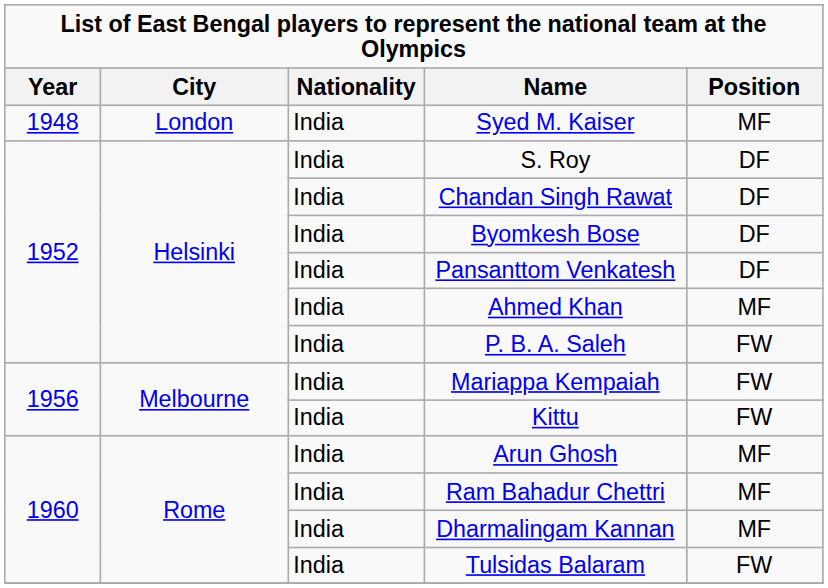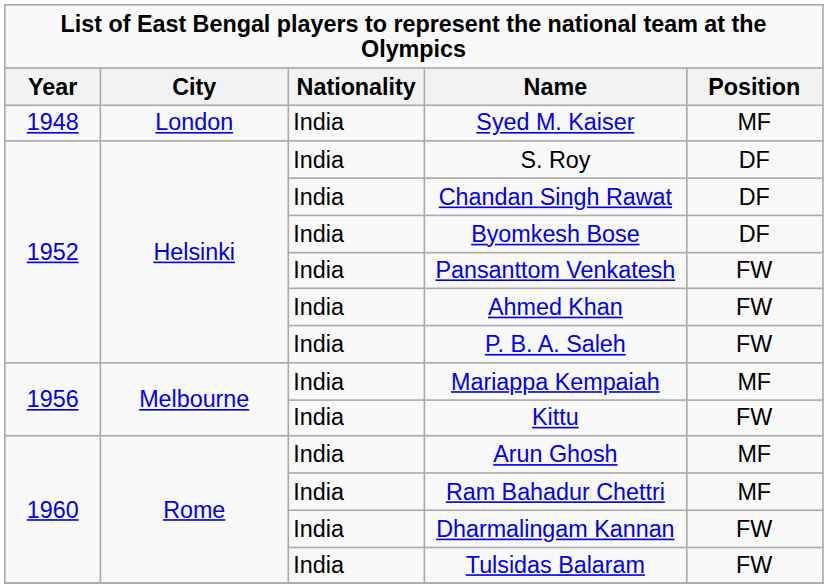Pansanttom Venkatesh | Position: DF -> FW
Ahmed Khan | Position: MF -> FW
Mariappa Kempaiah | Position: FW -> MF
Dharmalingam Kannan | Position: MF -> FW
